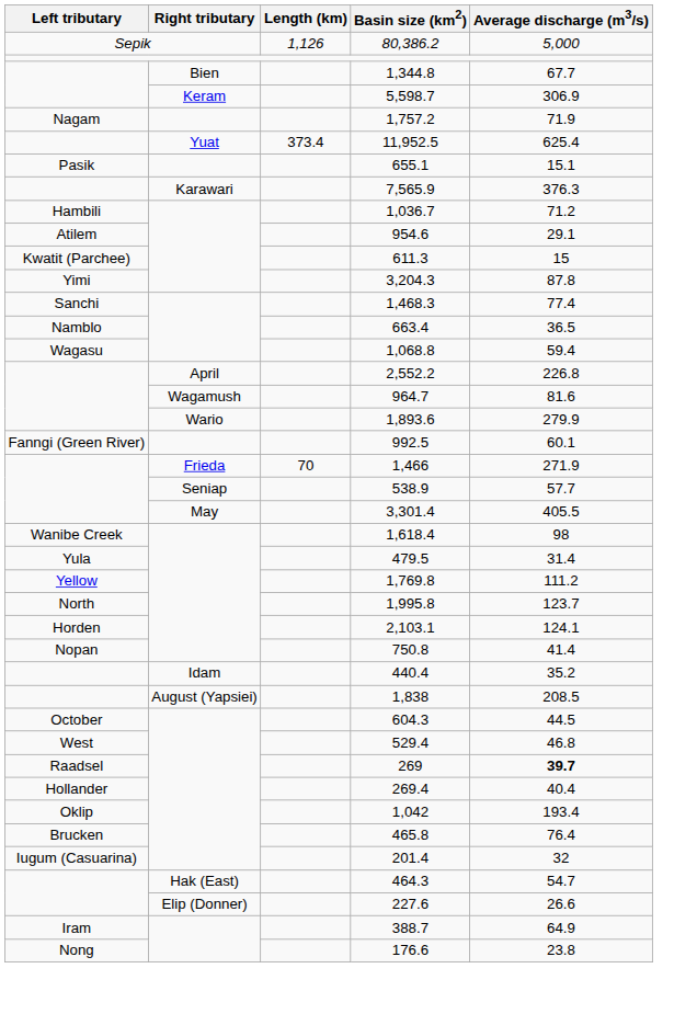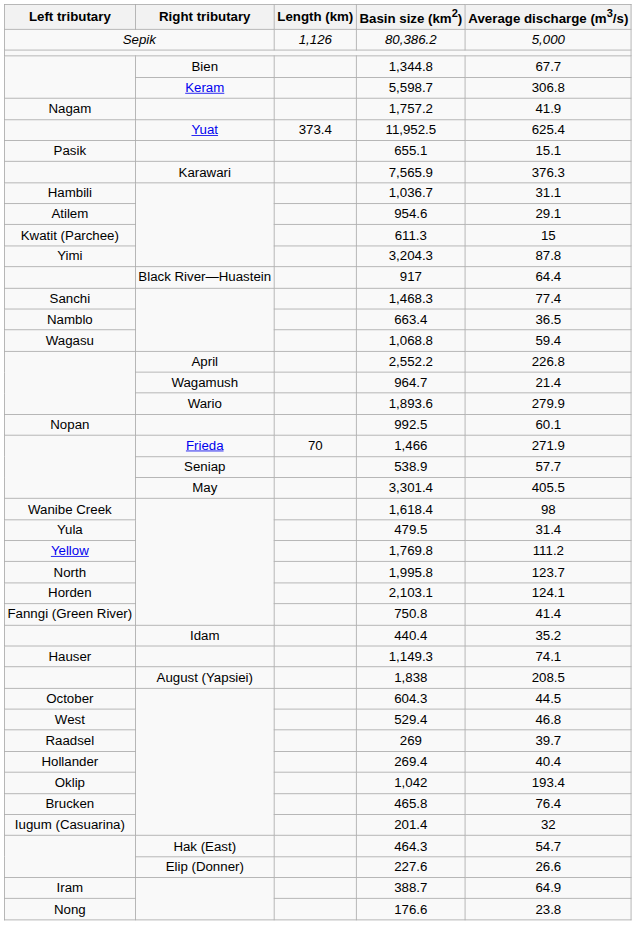5,598.7 | Average discharge (m3/s): 306.9 -> 306.8
1,757.2 | Average discharge (m3/s): 71.9 -> 41.9
1,036.7 | Average discharge (m3/s): 71.2 -> 31.1
+ row: Black River—Huastein | 917 | 64.4
964.7 | Average discharge (m3/s): 81.6 -> 21.4
992.5 | Left tributary: Fanngi (Green River) -> Nopan
750.8 | Left tributary: Nopan -> Fanngi (Green River)
+ row: Hauser | 1,149.3 | 74.1
269 | Average discharge (m3/s): bold -> normal
